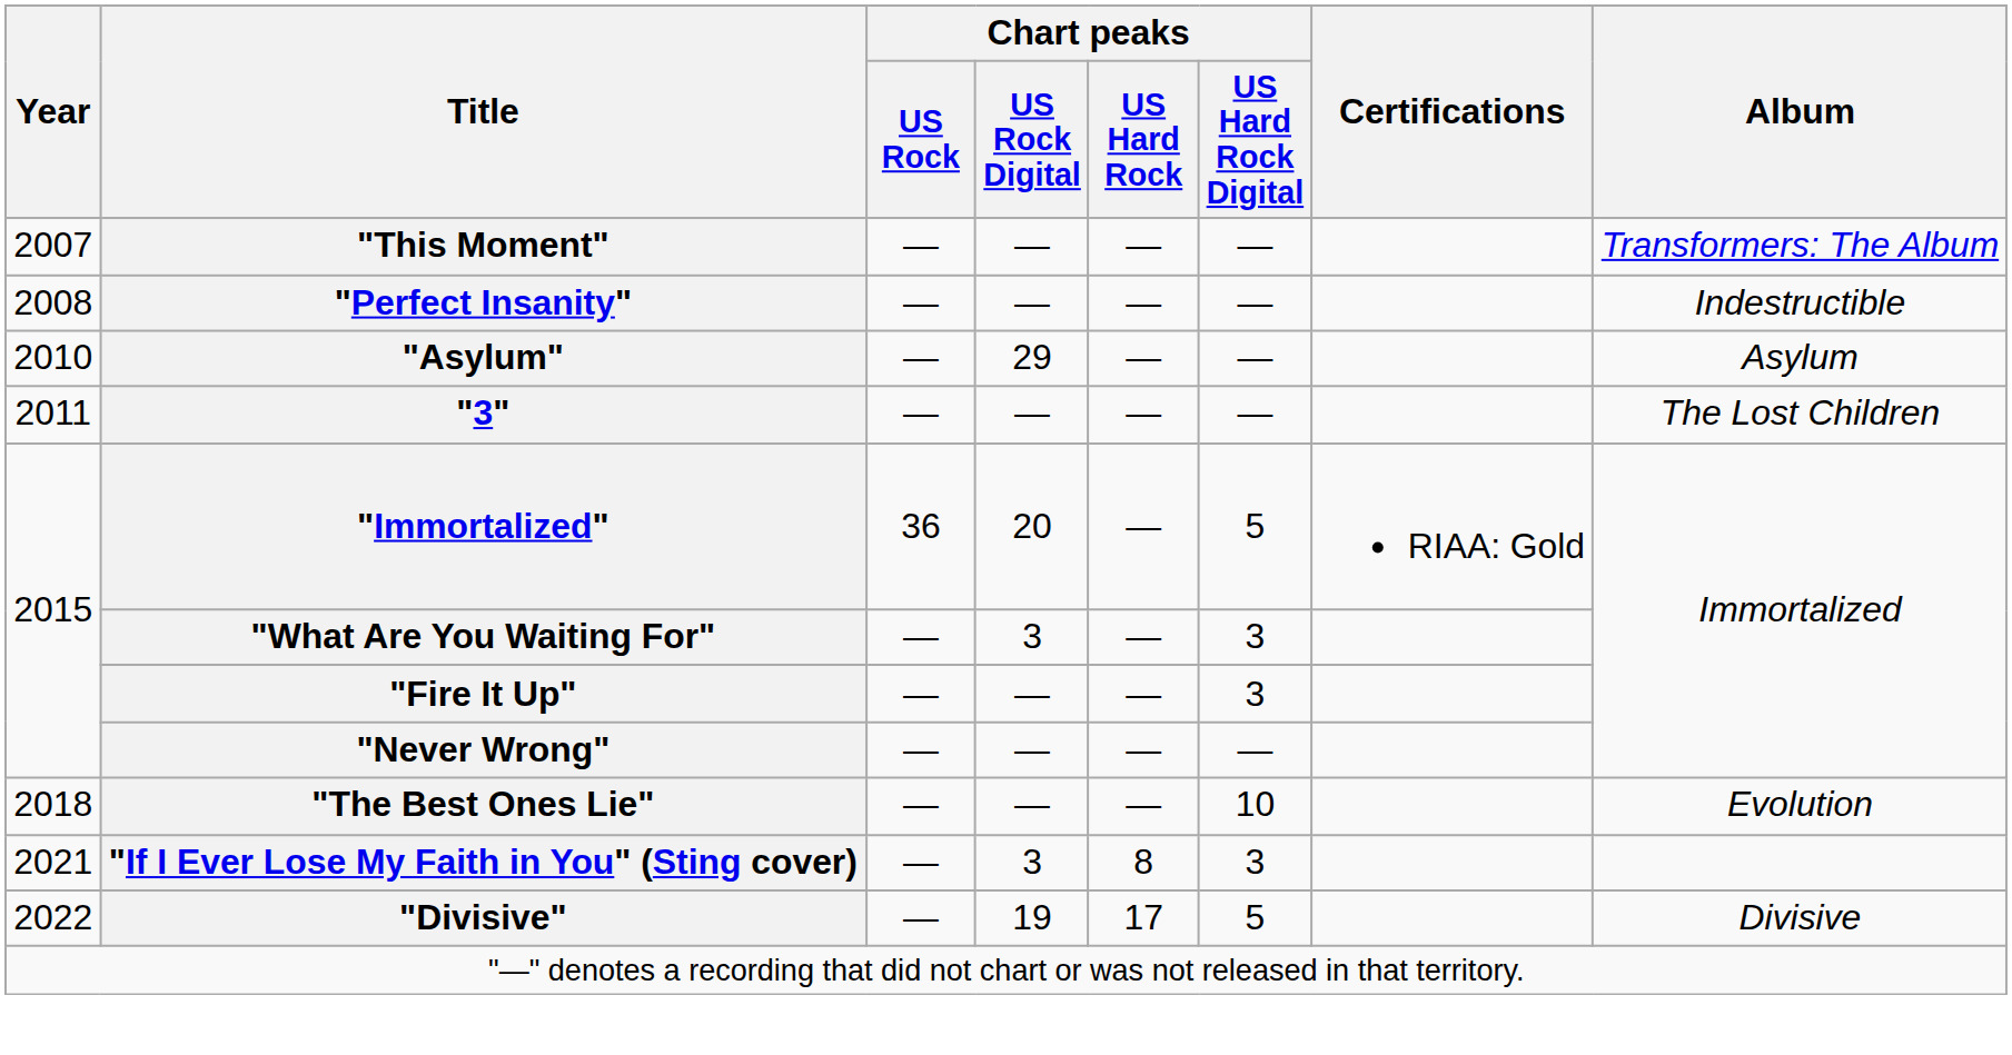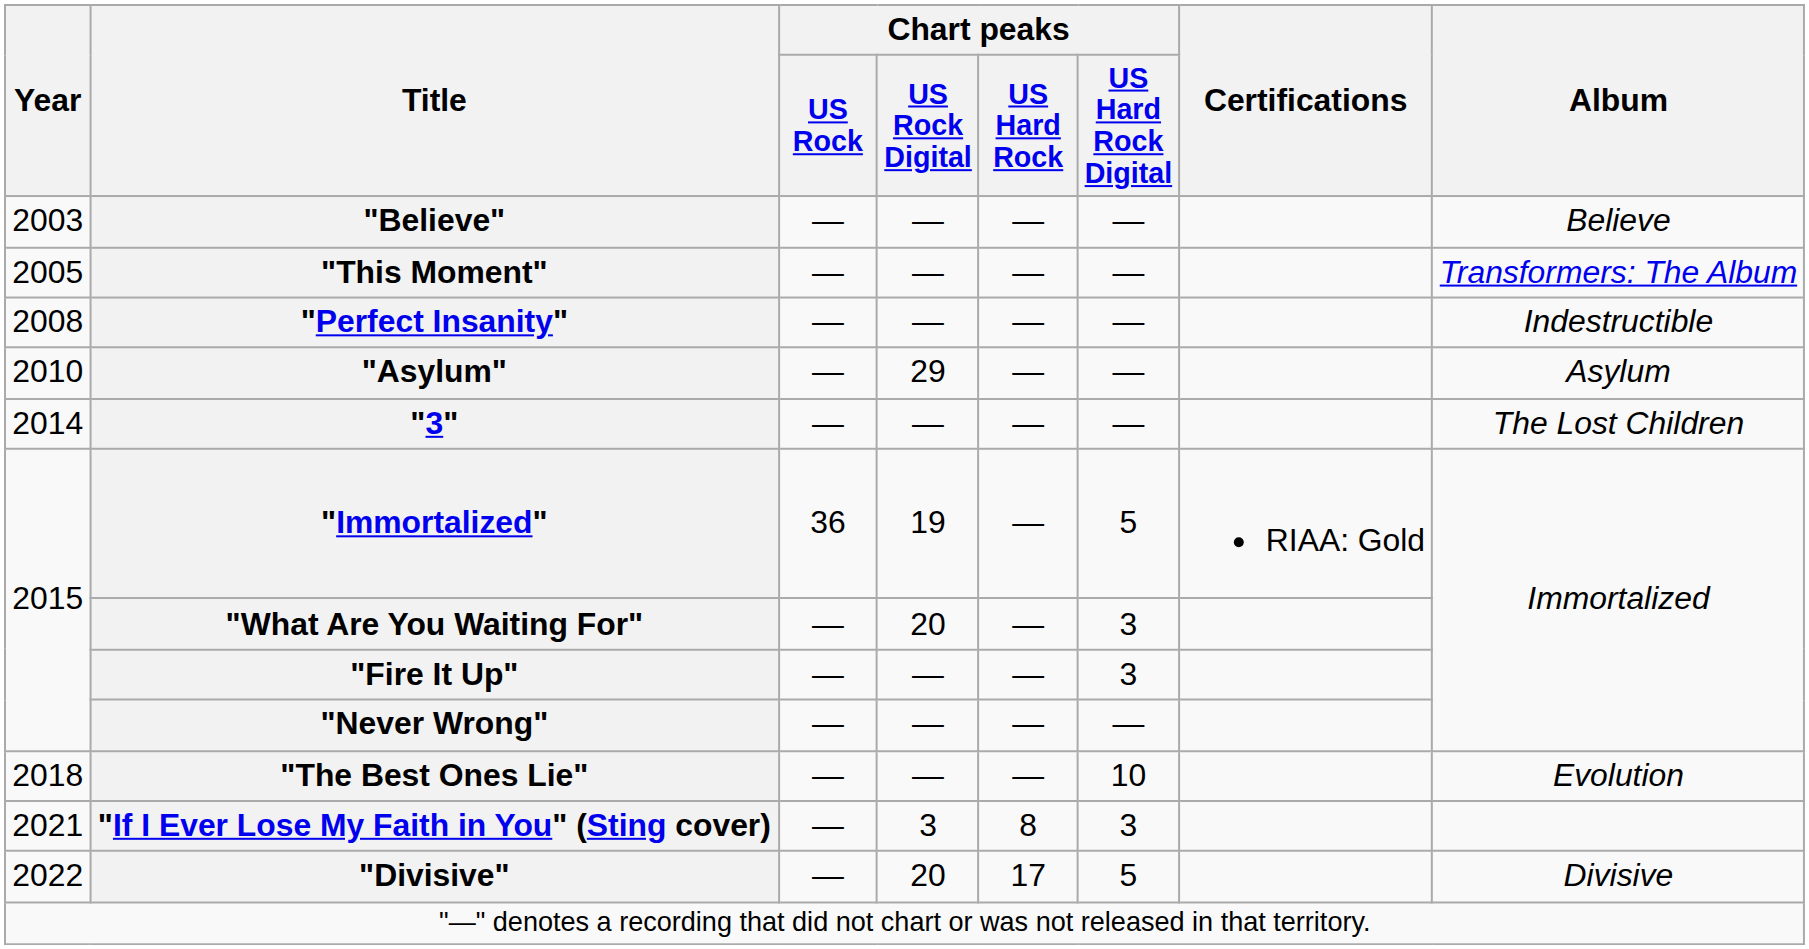+ row: 2003 | "Believe" | — | — | — | — | Believe
"This Moment" | Year: 2007 -> 2005
"3" | Year: 2011 -> 2014
"Immortalized" | Chart peaks / US Rock Digital: 20 -> 19
"What Are You Waiting For" | Chart peaks / US Rock Digital: 3 -> 20
"Divisive" | Chart peaks / US Rock Digital: 19 -> 20
